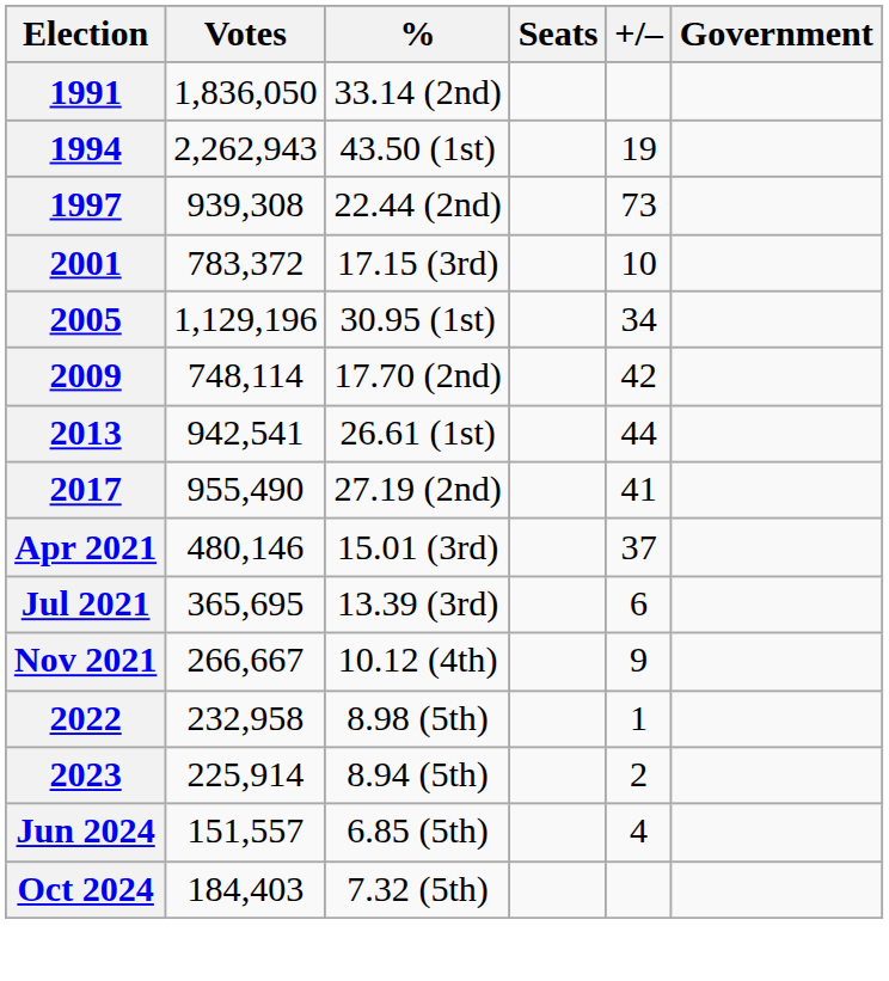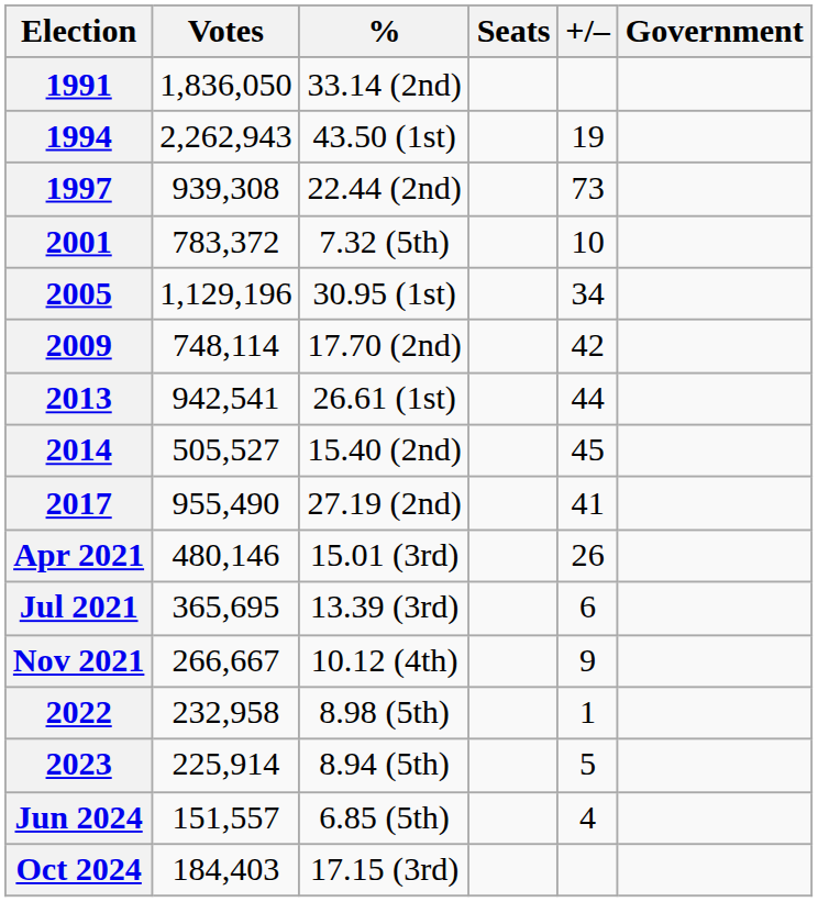2001 | %: 17.15 (3rd) -> 7.32 (5th)
+ row: 2014 | 505,527 | 15.40 (2nd) | 45
Apr 2021 | +/–: 37 -> 26
2023 | +/–: 2 -> 5
Oct 2024 | %: 7.32 (5th) -> 17.15 (3rd)
